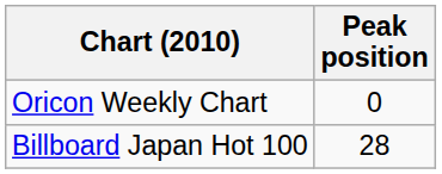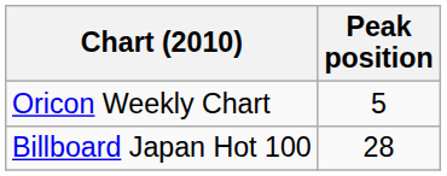Oricon Weekly Chart | Peak position: 0 -> 5
